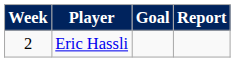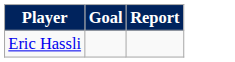- column: Week | 2
